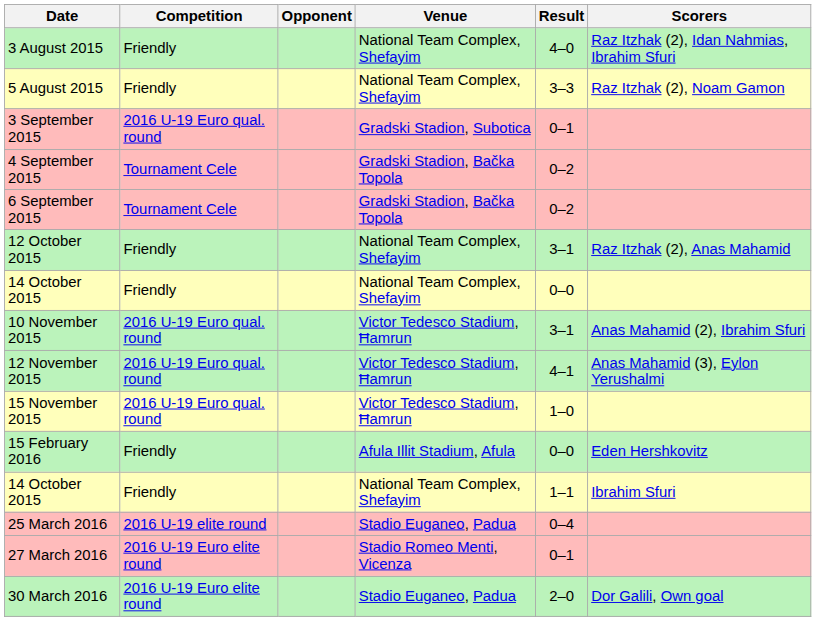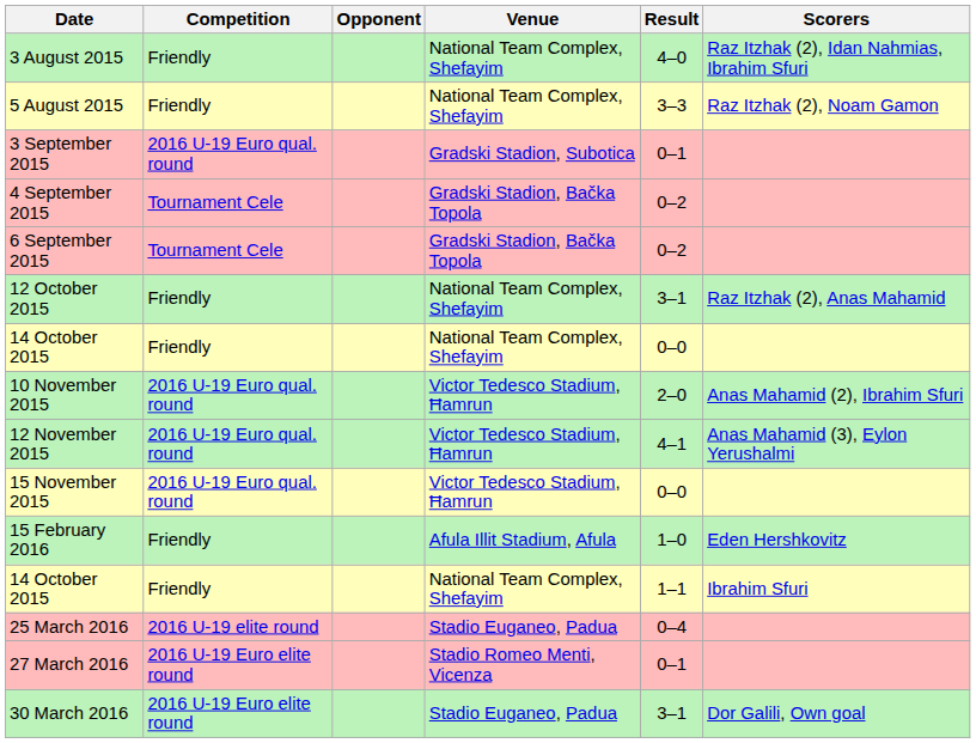10 November 2015 | Result: 3–1 -> 2–0
15 November 2015 | Result: 1–0 -> 0–0
15 February 2016 | Result: 0–0 -> 1–0
30 March 2016 | Result: 2–0 -> 3–1
